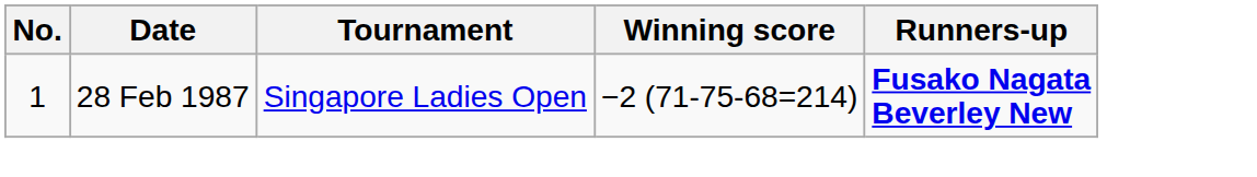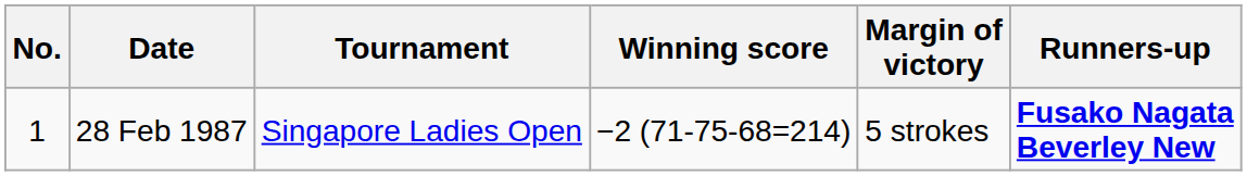+ column: Margin of victory | 5 strokes
